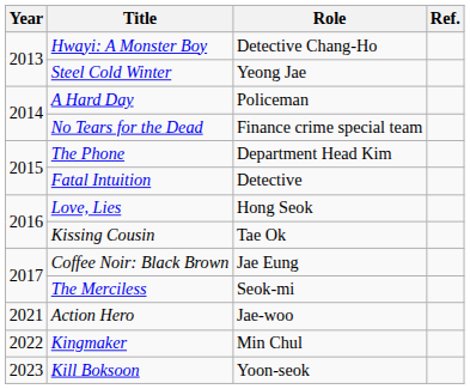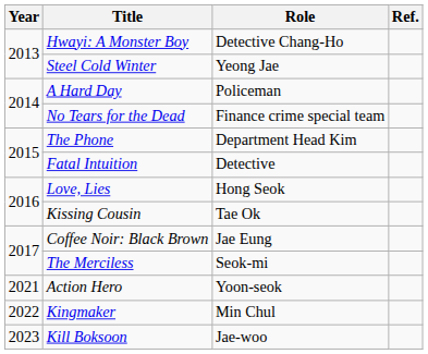Action Hero | Role: Jae-woo -> Yoon-seok
Kill Boksoon | Role: Yoon-seok -> Jae-woo
